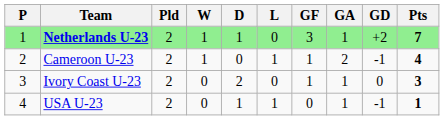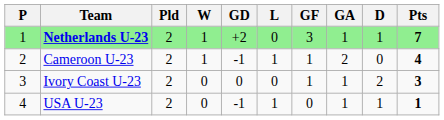columns swapped: D <-> GD
